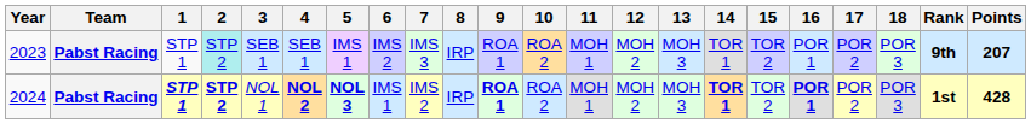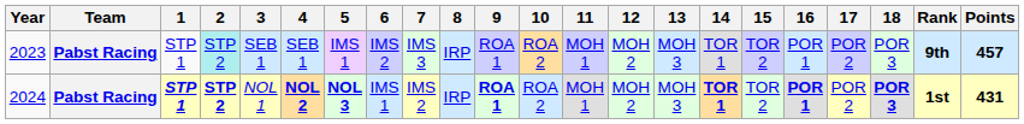2023 | Points: 207 -> 457
2024 | 18: normal -> bold
2024 | Points: 428 -> 431
